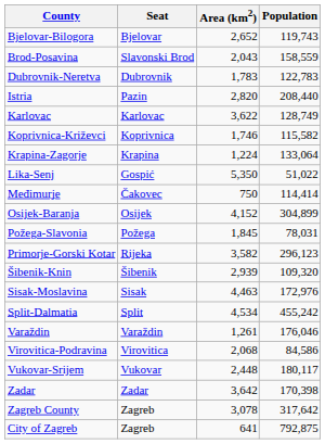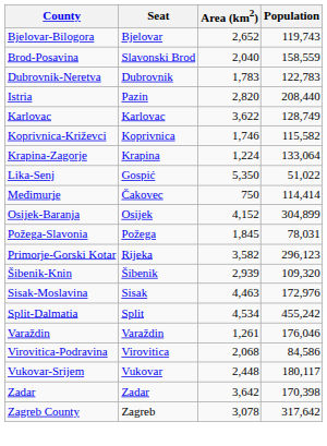Brod-Posavina | Area (km2): 2,043 -> 2,040
- row: City of Zagreb | Zagreb | 641 | 792,875
